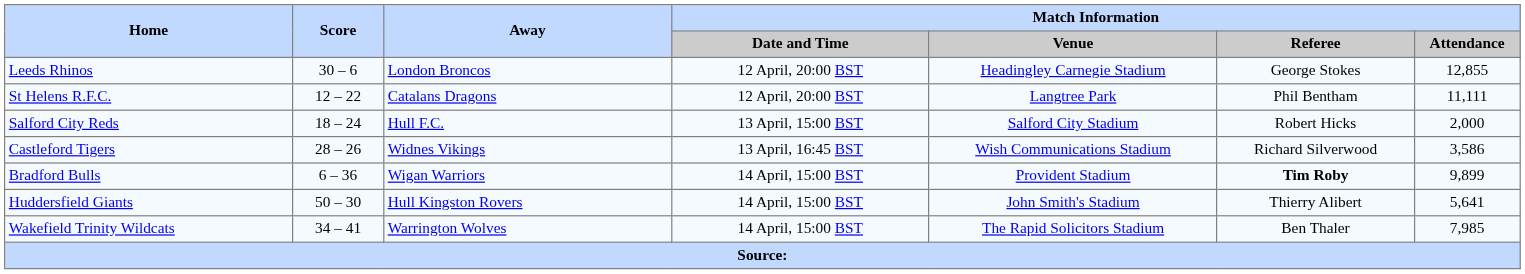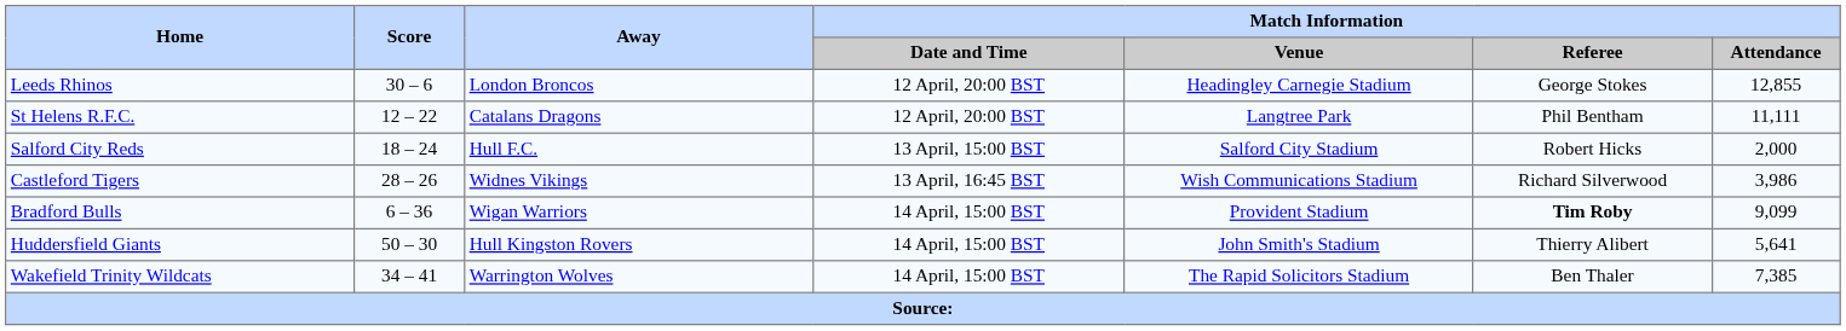Castleford Tigers | Match Information / Attendance: 3,586 -> 3,986
Bradford Bulls | Match Information / Attendance: 9,899 -> 9,099
Wakefield Trinity Wildcats | Match Information / Attendance: 7,985 -> 7,385
